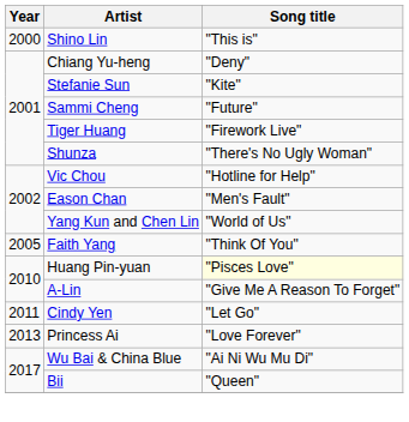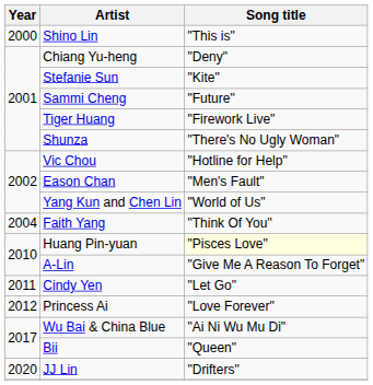Faith Yang | Year: 2005 -> 2004
Princess Ai | Year: 2013 -> 2012
+ row: 2020 | JJ Lin | "Drifters"
